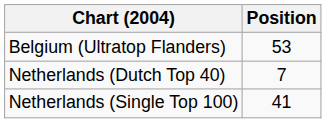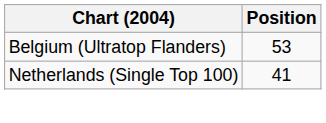- row: Netherlands (Dutch Top 40) | 7
